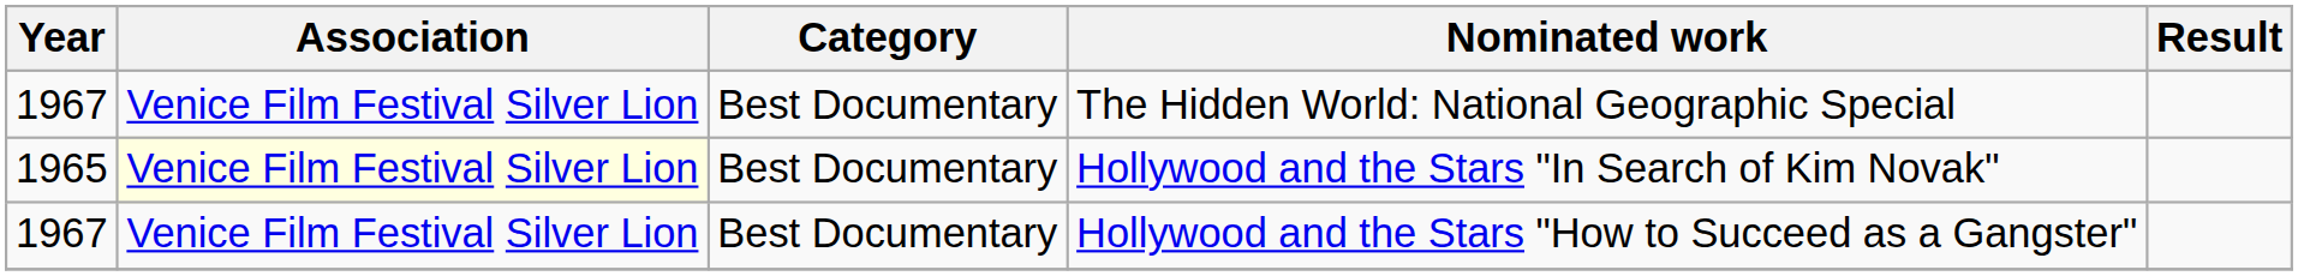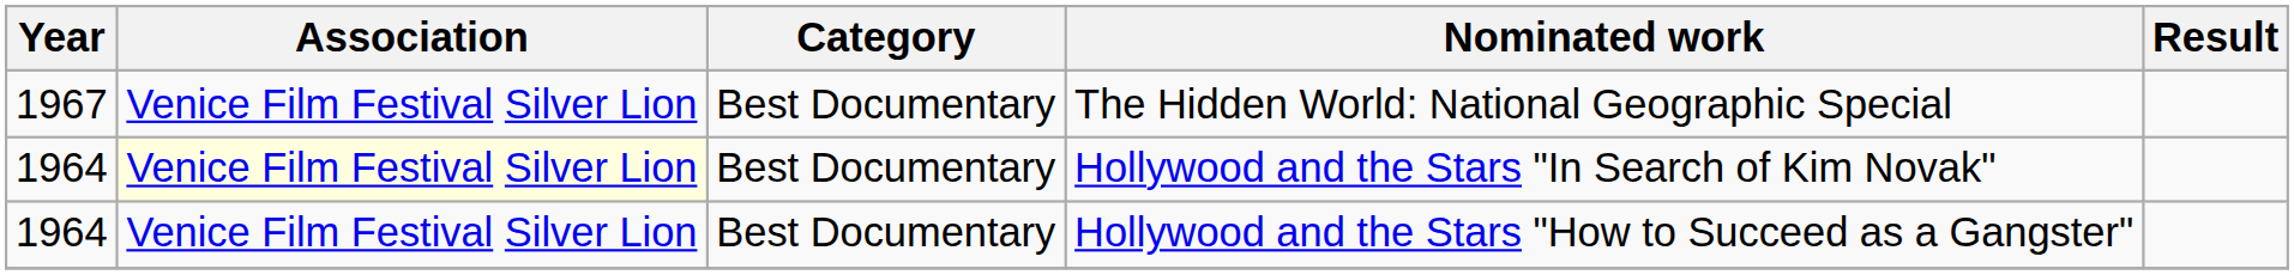Hollywood and the Stars "In Search of Kim Novak" | Year: 1965 -> 1964
Hollywood and the Stars "How to Succeed as a Gangster" | Year: 1967 -> 1964
